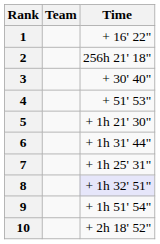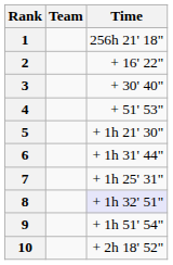1 | Time: + 16' 22" -> 256h 21' 18"
2 | Time: 256h 21' 18" -> + 16' 22"
